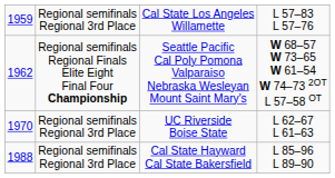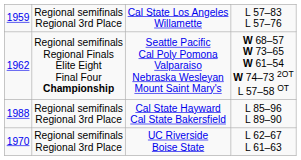rows swapped: UC Riverside Boise State <-> Cal State Hayward Cal State Bakersfield
